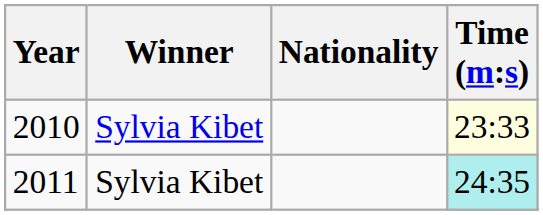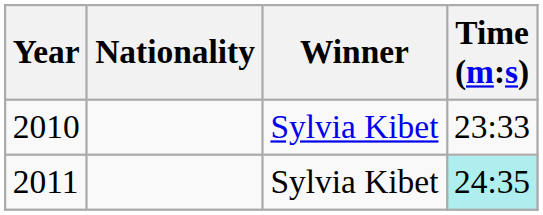columns swapped: Winner <-> Nationality
2010 | Time (m:s): lightyellow background -> no background
